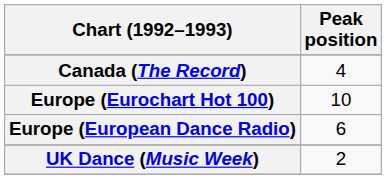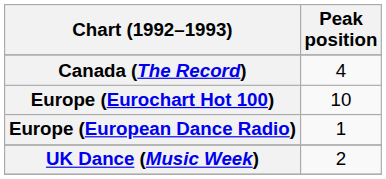Europe (European Dance Radio) | Peak position: 6 -> 1
